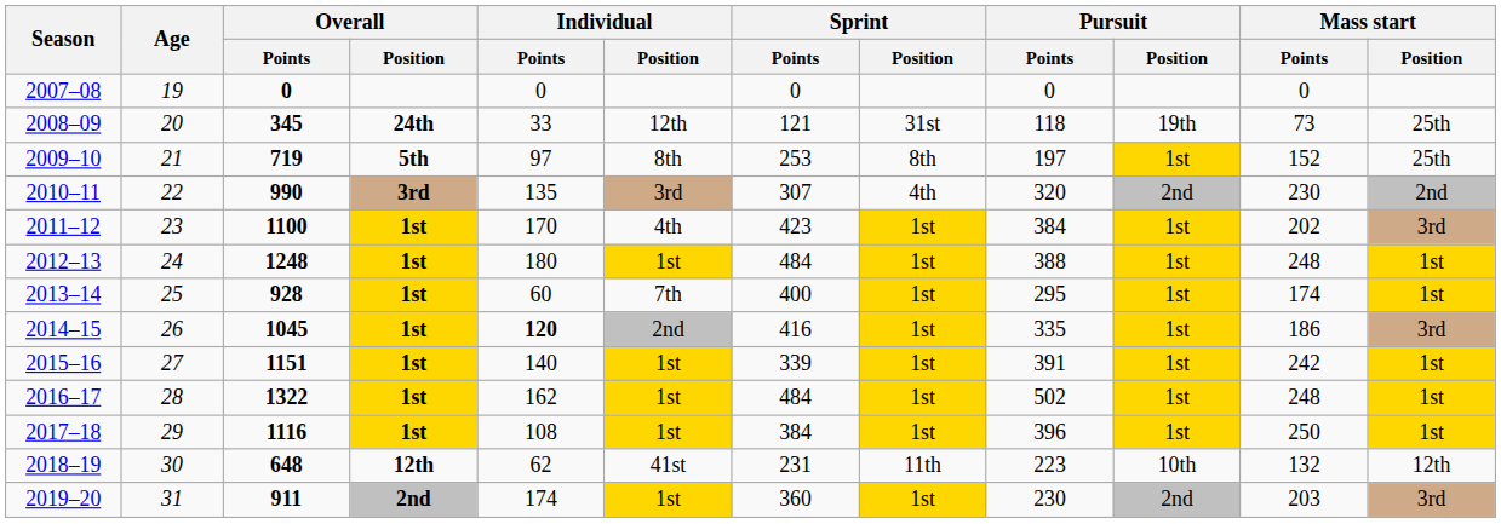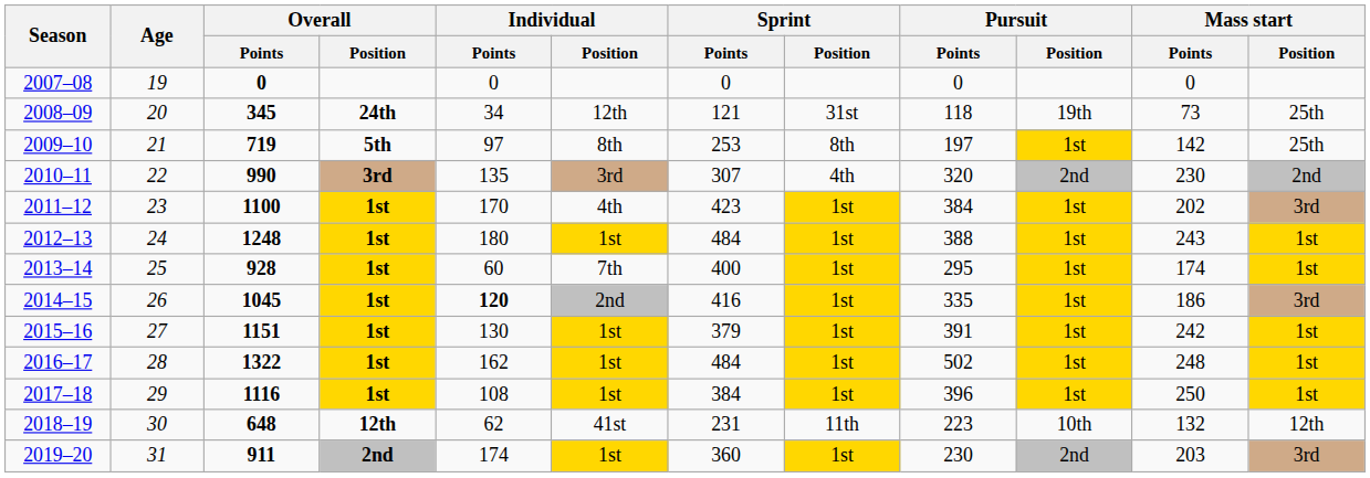2008–09 | Individual / Points: 33 -> 34
2009–10 | Mass start / Points: 152 -> 142
2012–13 | Mass start / Points: 248 -> 243
2015–16 | Individual / Points: 140 -> 130
2015–16 | Sprint / Points: 339 -> 379
